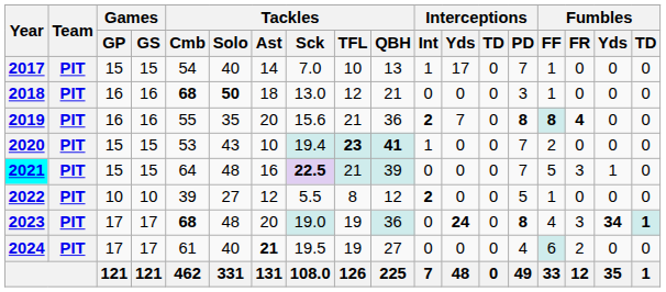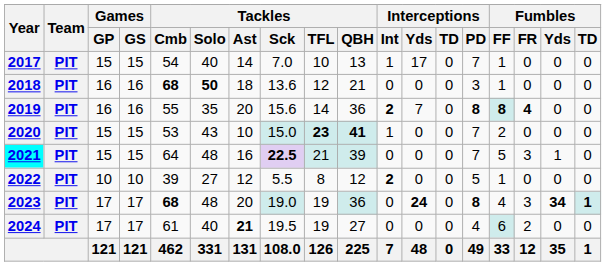2018 | Tackles / Sck: 13.0 -> 13.6
2019 | Tackles / TFL: 21 -> 14
2020 | Tackles / Sck: 19.4 -> 15.0
